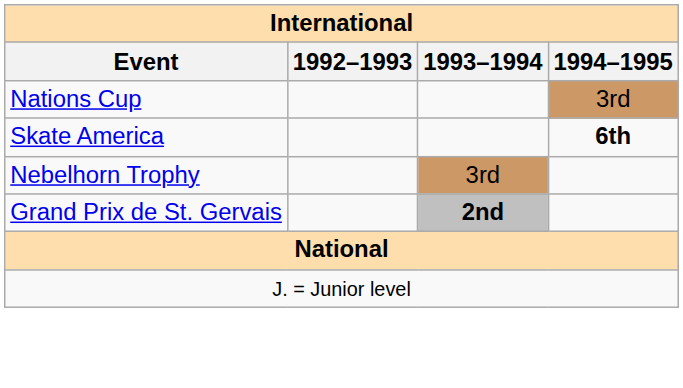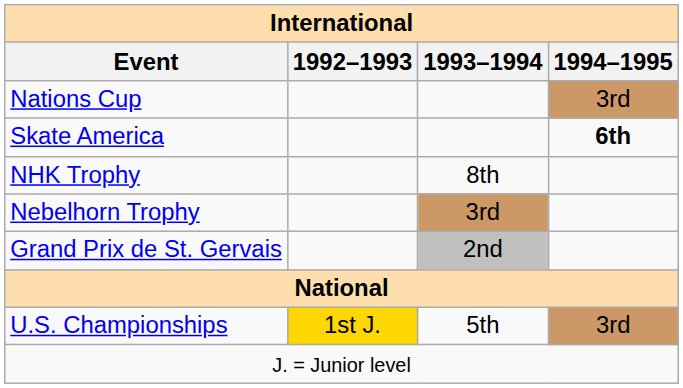+ row: NHK Trophy | 8th
Grand Prix de St. Gervais | 1993–1994: bold -> normal
+ row: U.S. Championships | 1st J. | 5th | 3rd
